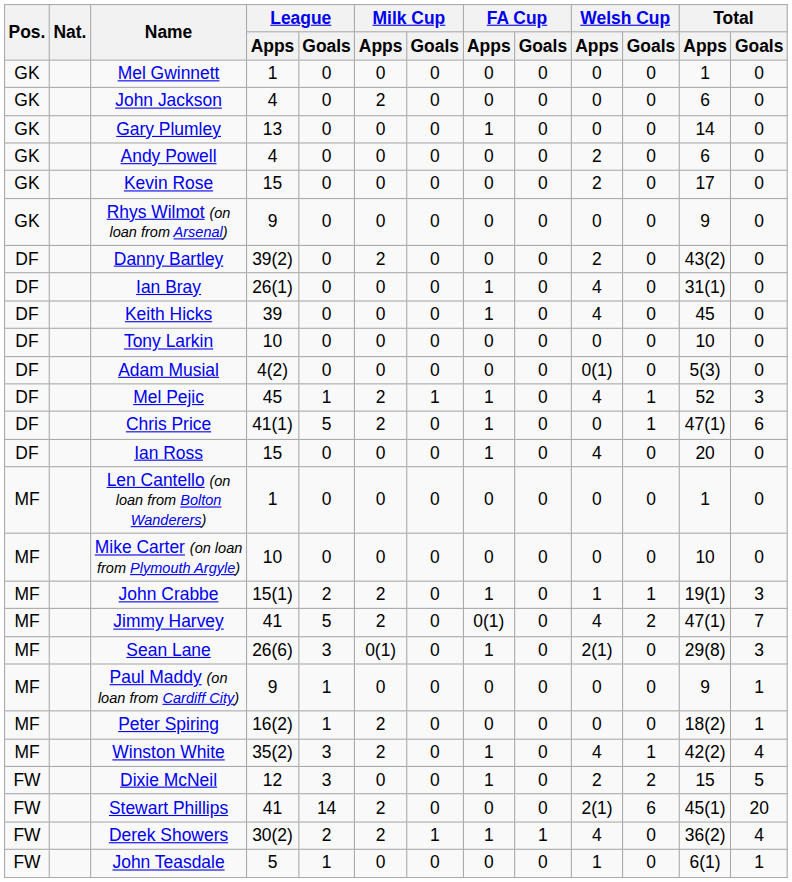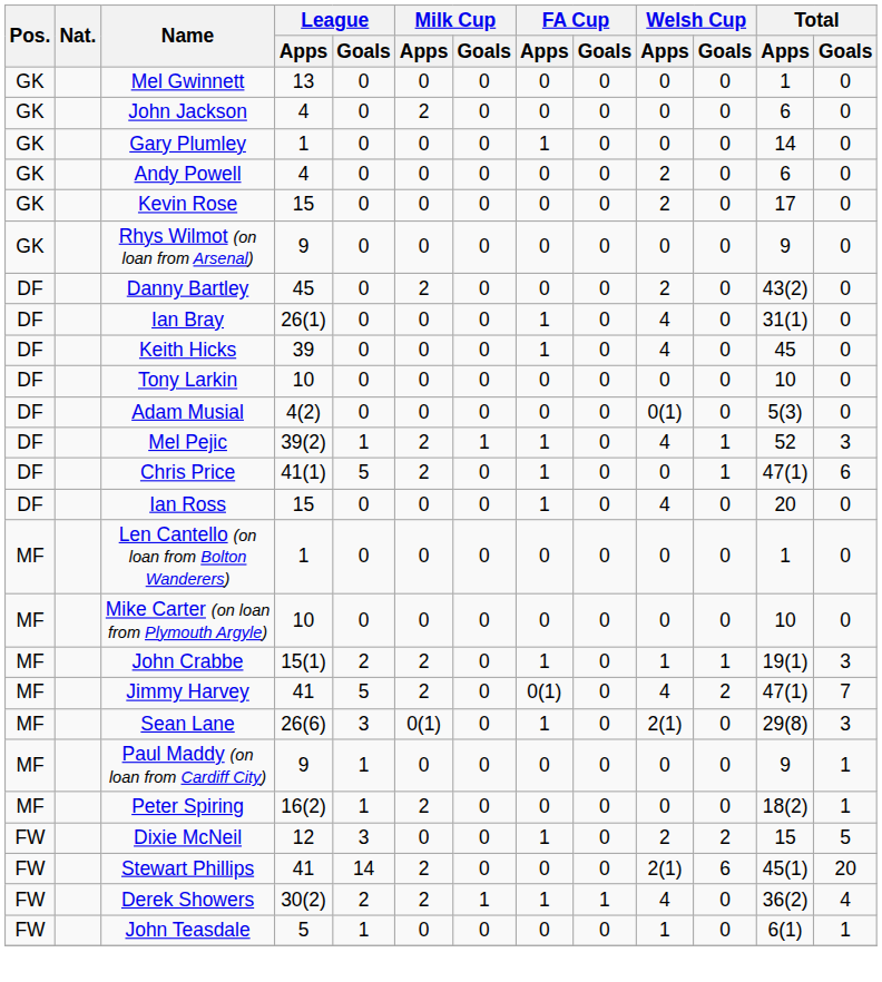Mel Gwinnett | League / Apps: 1 -> 13
Gary Plumley | League / Apps: 13 -> 1
Danny Bartley | League / Apps: 39(2) -> 45
Mel Pejic | League / Apps: 45 -> 39(2)
- row: MF | Winston White | 35(2) | 3 | 2 | 0 | 1 | 0 | 4 | 1 | 42(2) | 4
